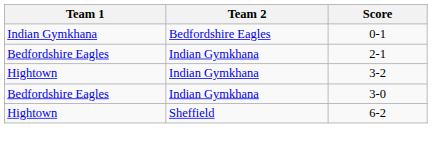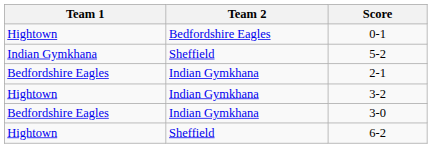0-1 | Team 1: Indian Gymkhana -> Hightown
+ row: Indian Gymkhana | Sheffield | 5-2
